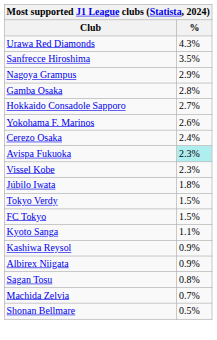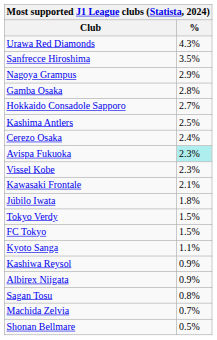- row: Yokohama F. Marinos | 2.6%
+ row: Kashima Antlers | 2.5%
+ row: Kawasaki Frontale | 2.1%
